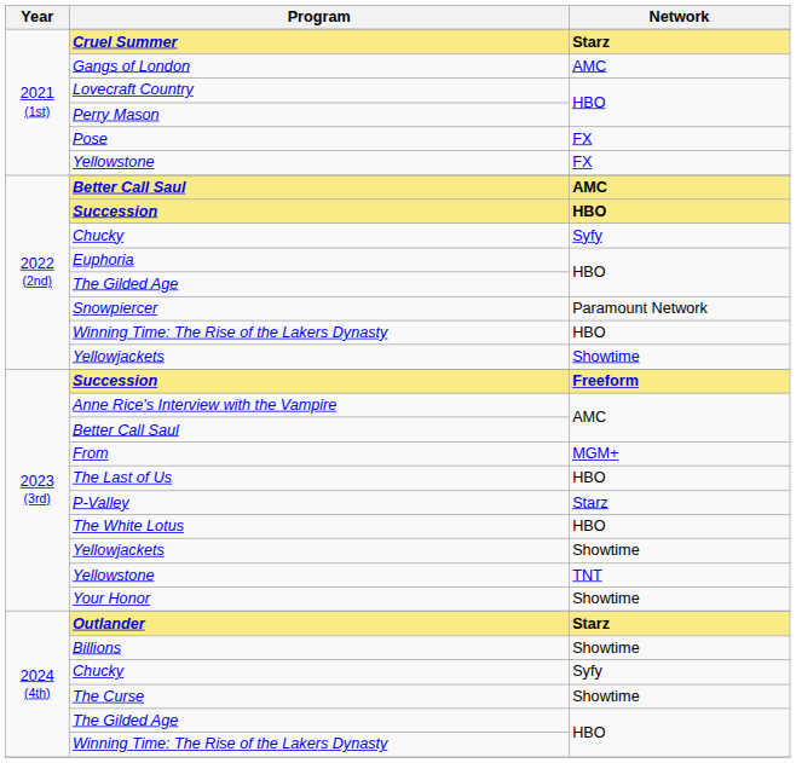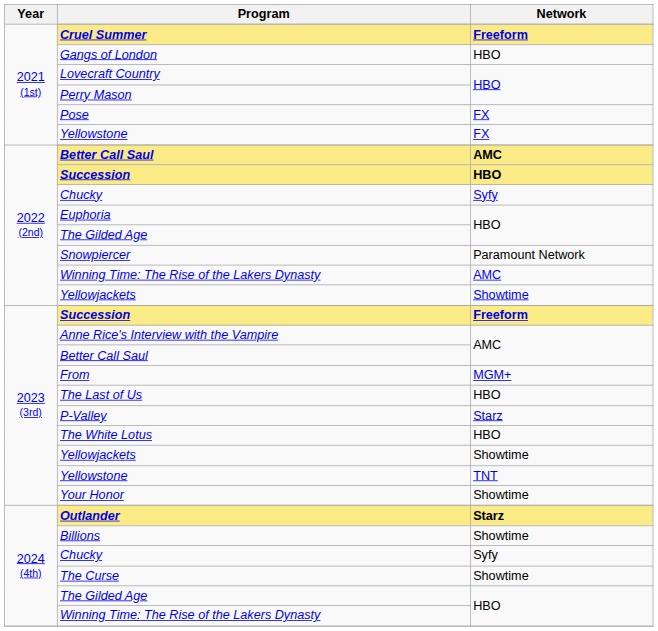Cruel Summer | Network: Starz -> Freeform
Gangs of London | Network: AMC -> HBO
2022 (2nd) / Winning Time: The Rise of the Lakers Dynasty | Network: HBO -> AMC
